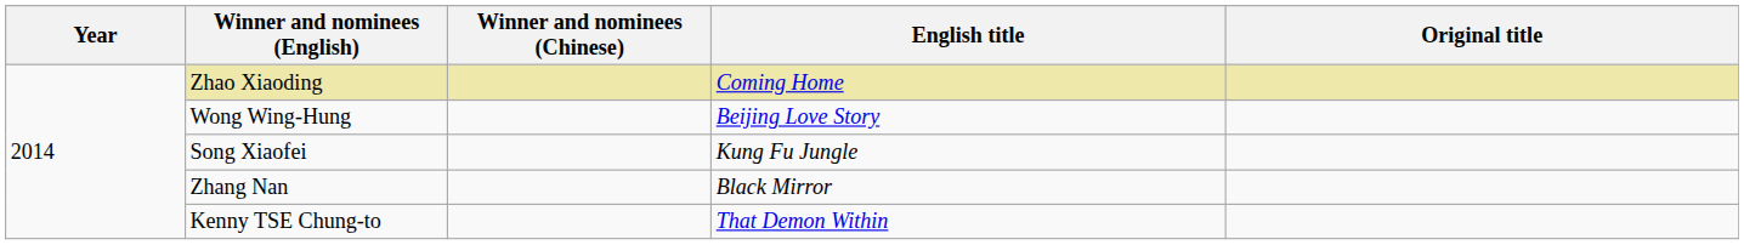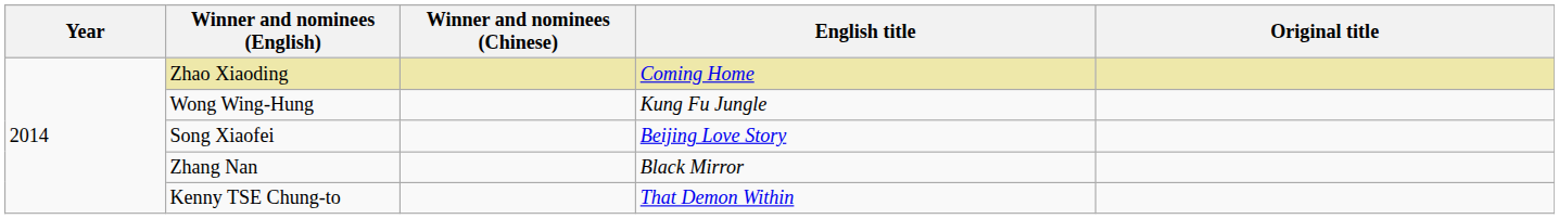Wong Wing-Hung | English title: Beijing Love Story -> Kung Fu Jungle
Song Xiaofei | English title: Kung Fu Jungle -> Beijing Love Story
